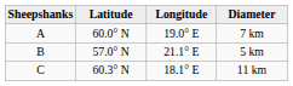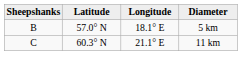- row: A | 60.0° N | 19.0° E | 7 km
5 km | Longitude: 21.1° E -> 18.1° E
11 km | Longitude: 18.1° E -> 21.1° E
